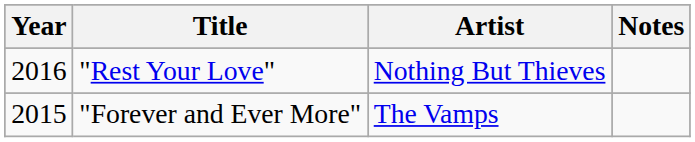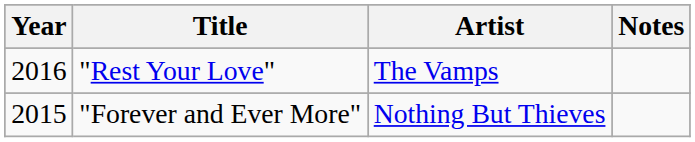"Rest Your Love" | Artist: Nothing But Thieves -> The Vamps
"Forever and Ever More" | Artist: The Vamps -> Nothing But Thieves
